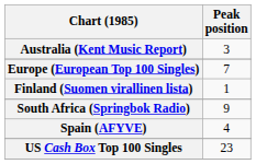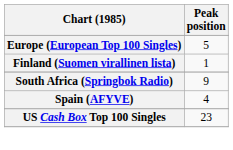- row: Australia (Kent Music Report) | 3
Europe (European Top 100 Singles) | Peak position: 7 -> 5
